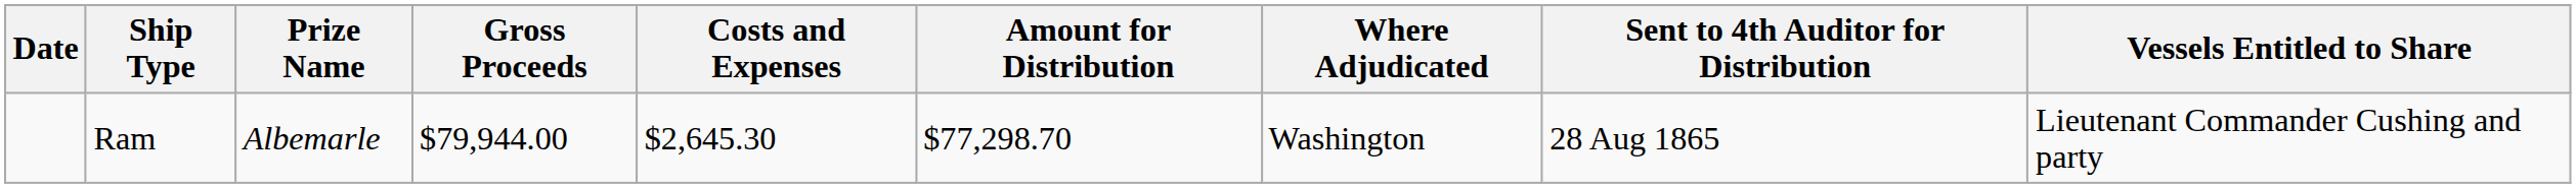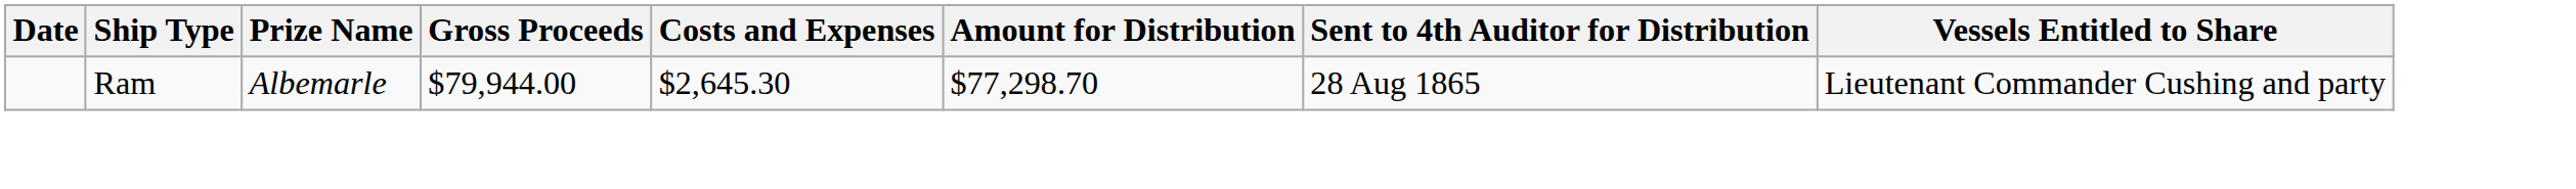- column: Where Adjudicated | Washington
